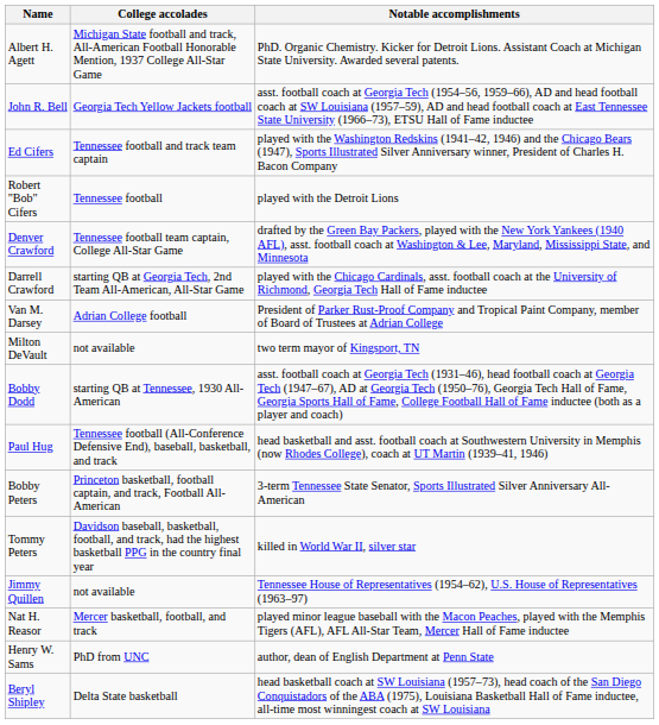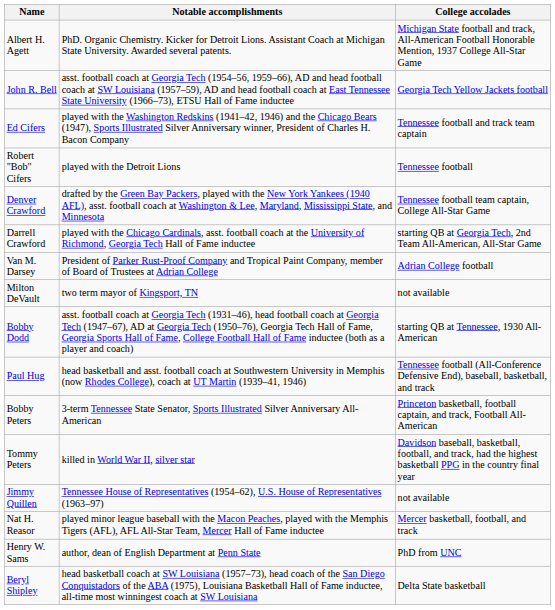columns swapped: College accolades <-> Notable accomplishments
